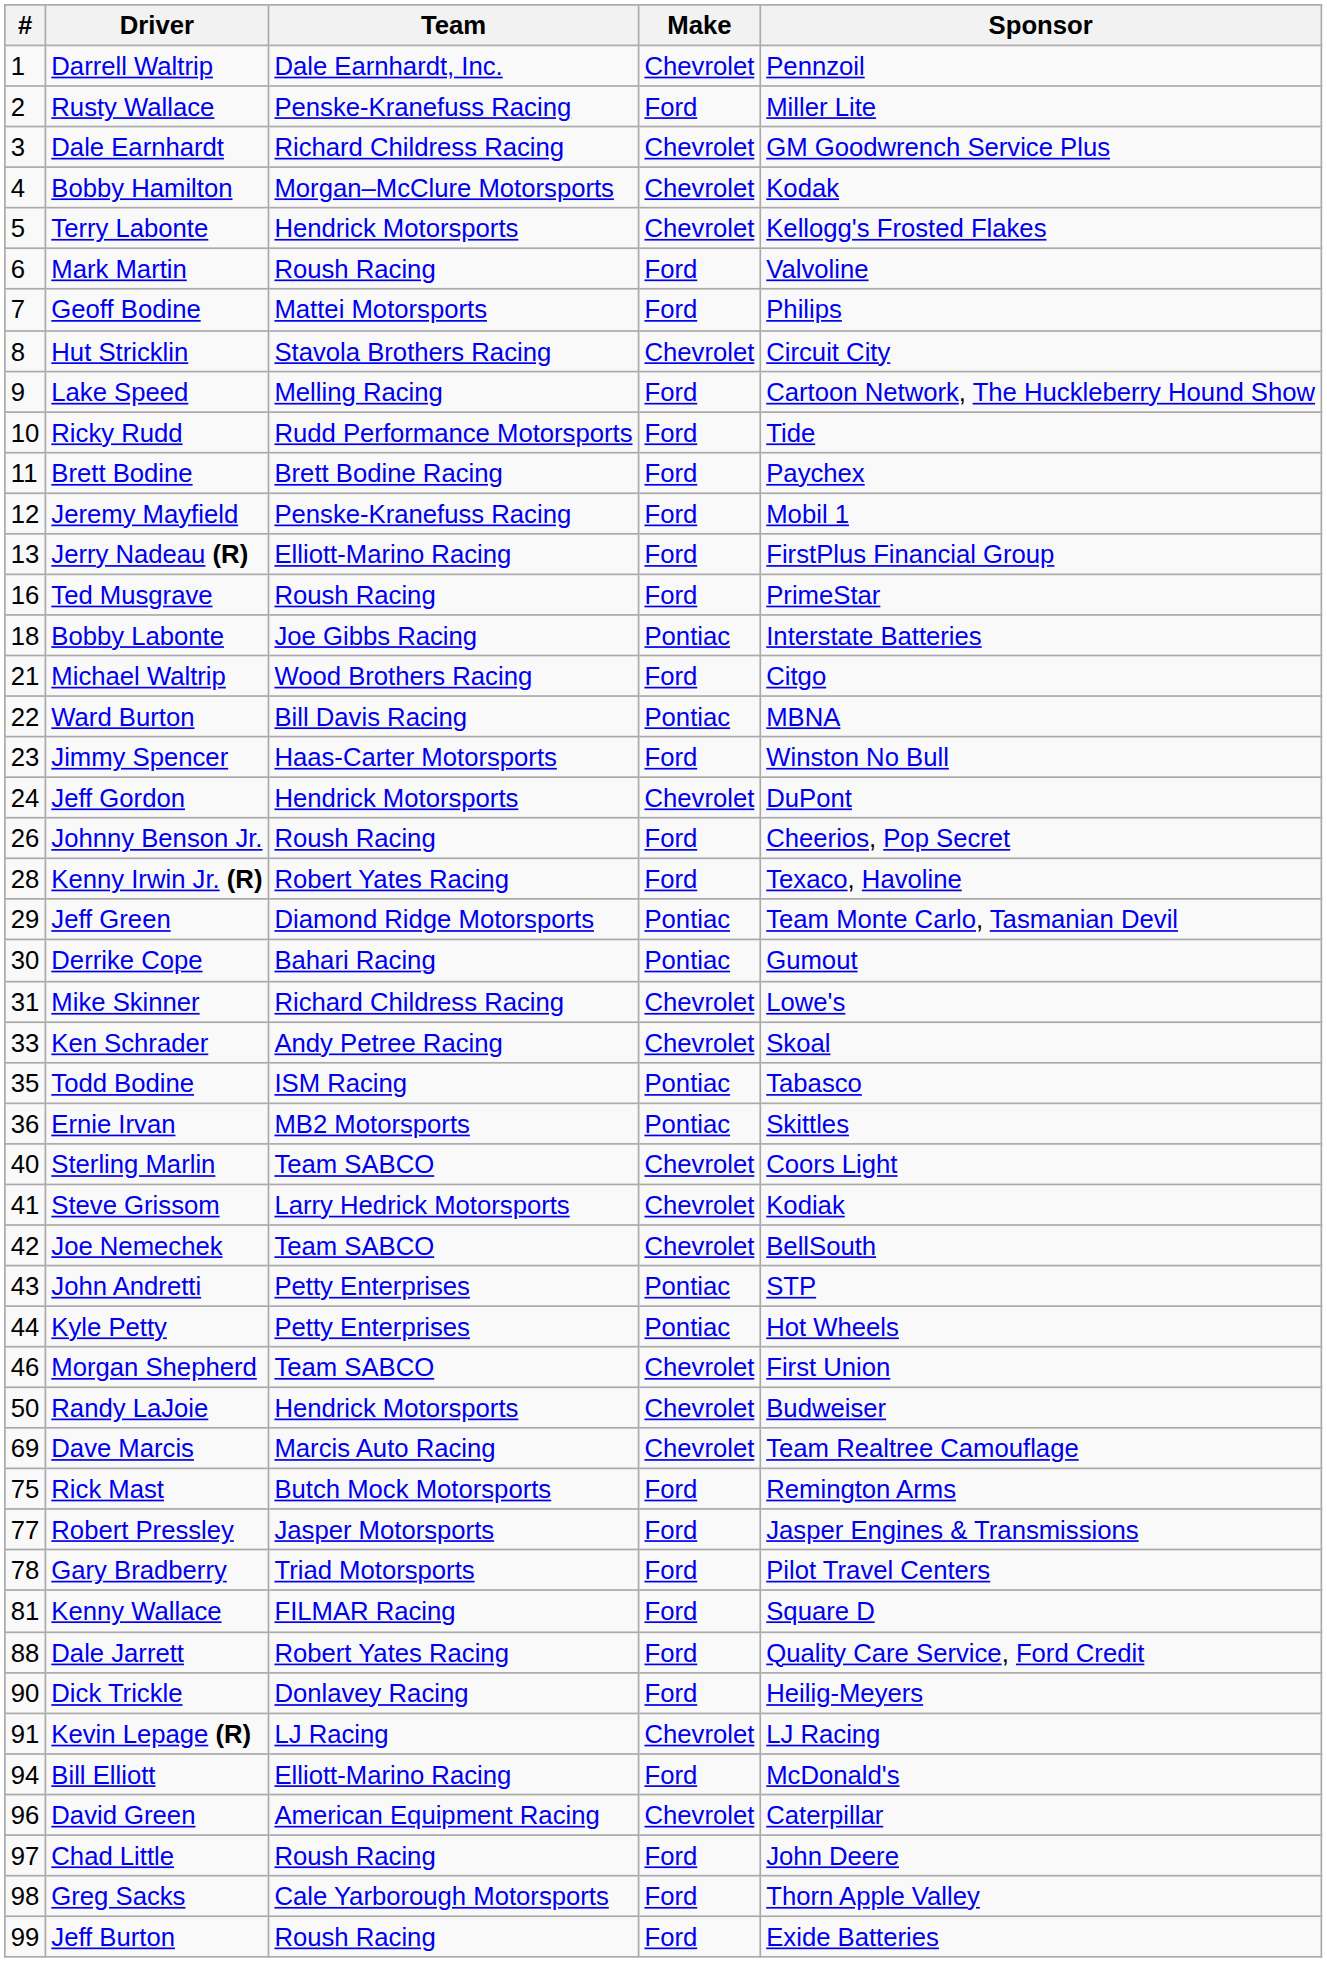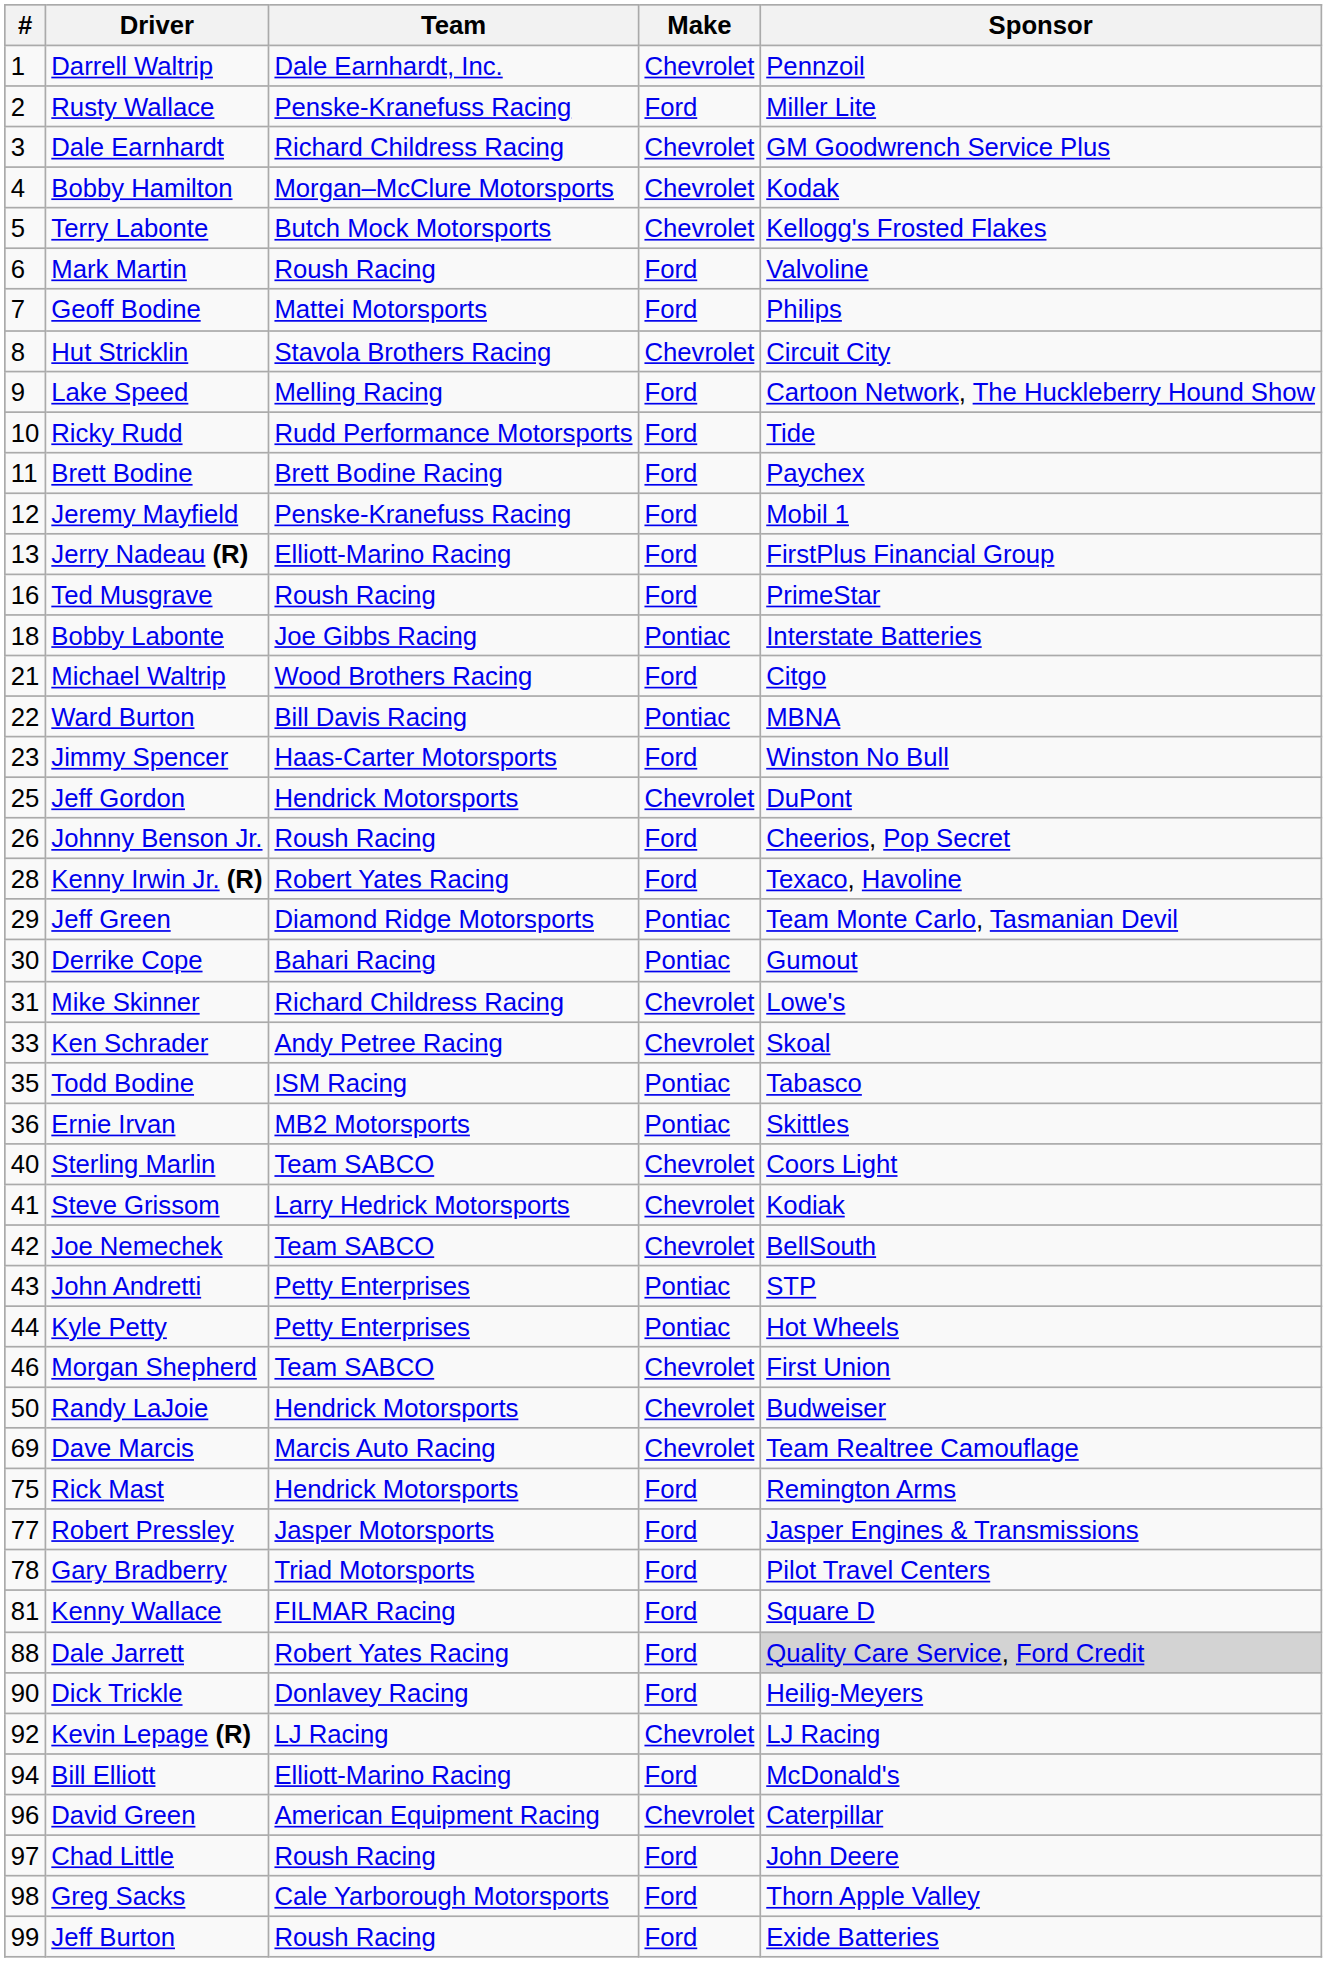Terry Labonte | Team: Hendrick Motorsports -> Butch Mock Motorsports
Jeff Gordon | #: 24 -> 25
Rick Mast | Team: Butch Mock Motorsports -> Hendrick Motorsports
Dale Jarrett | Sponsor: no background -> lightgrey background
Kevin Lepage (R) | #: 91 -> 92
